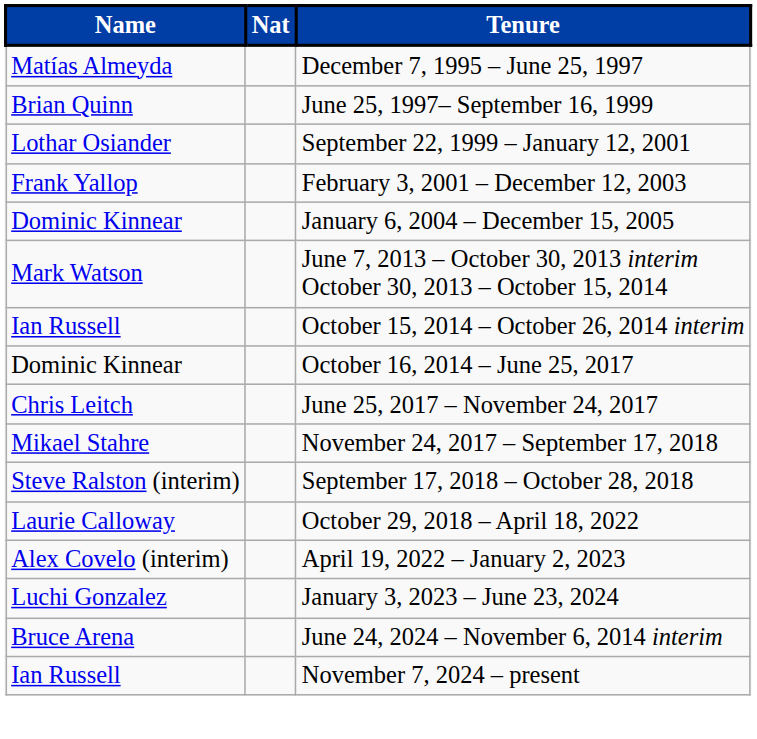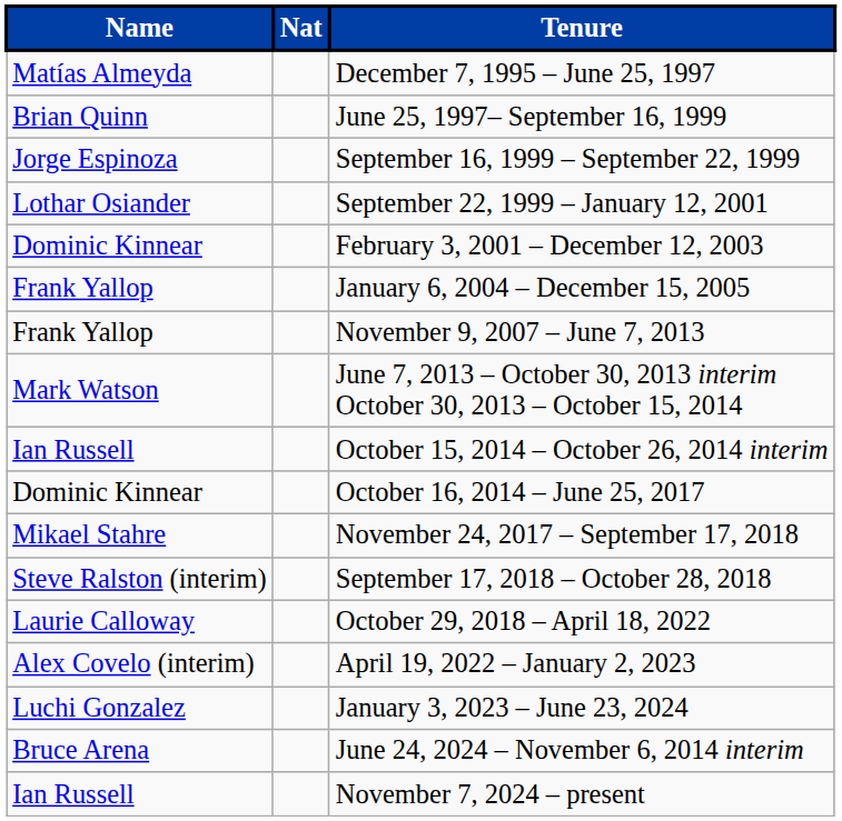+ row: Jorge Espinoza | September 16, 1999 – September 22, 1999
February 3, 2001 – December 12, 2003 | Name: Frank Yallop -> Dominic Kinnear
January 6, 2004 – December 15, 2005 | Name: Dominic Kinnear -> Frank Yallop
+ row: Frank Yallop | November 9, 2007 – June 7, 2013
- row: Chris Leitch | June 25, 2017 – November 24, 2017
